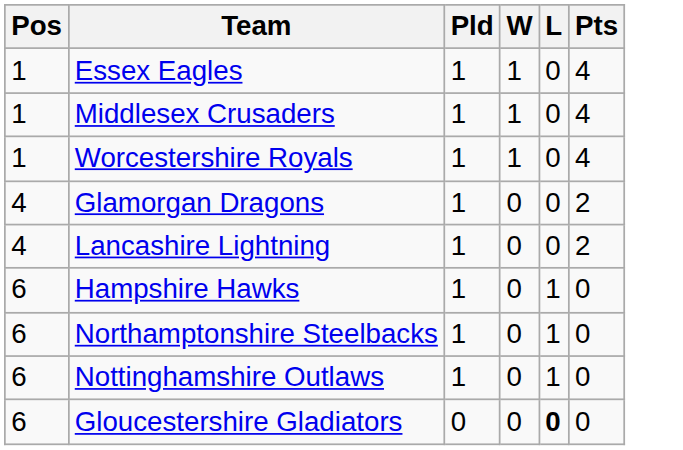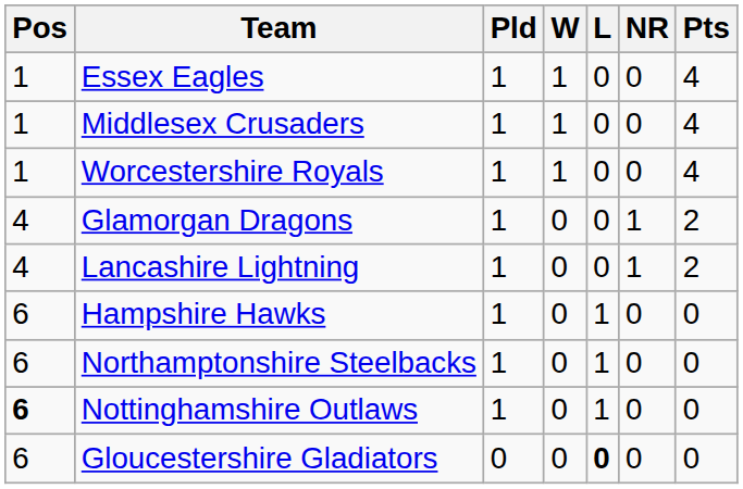+ column: NR | 0 | 0 | 0 | 1 | 1 | 0 | 0 | 0 | 0
Nottinghamshire Outlaws | Pos: normal -> bold
